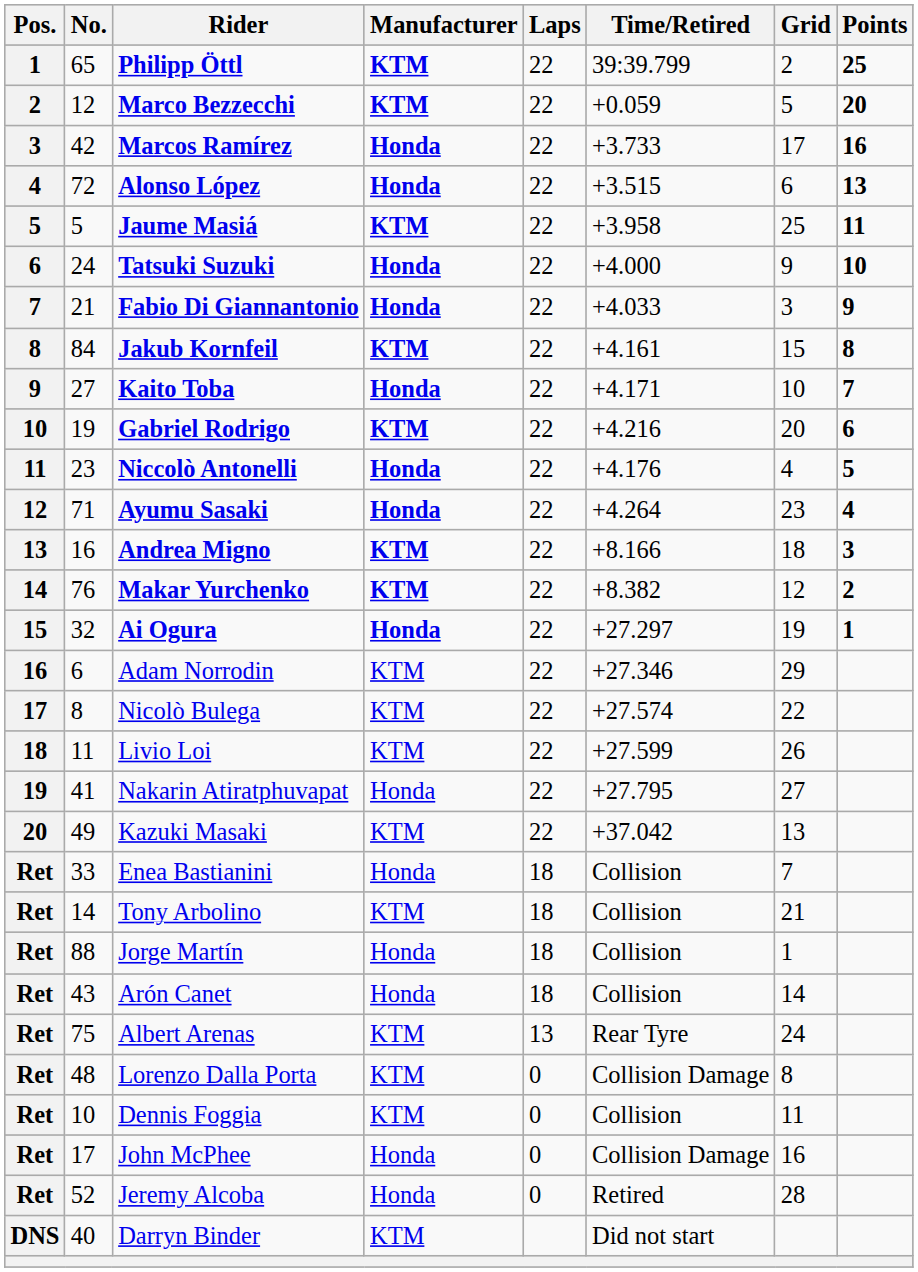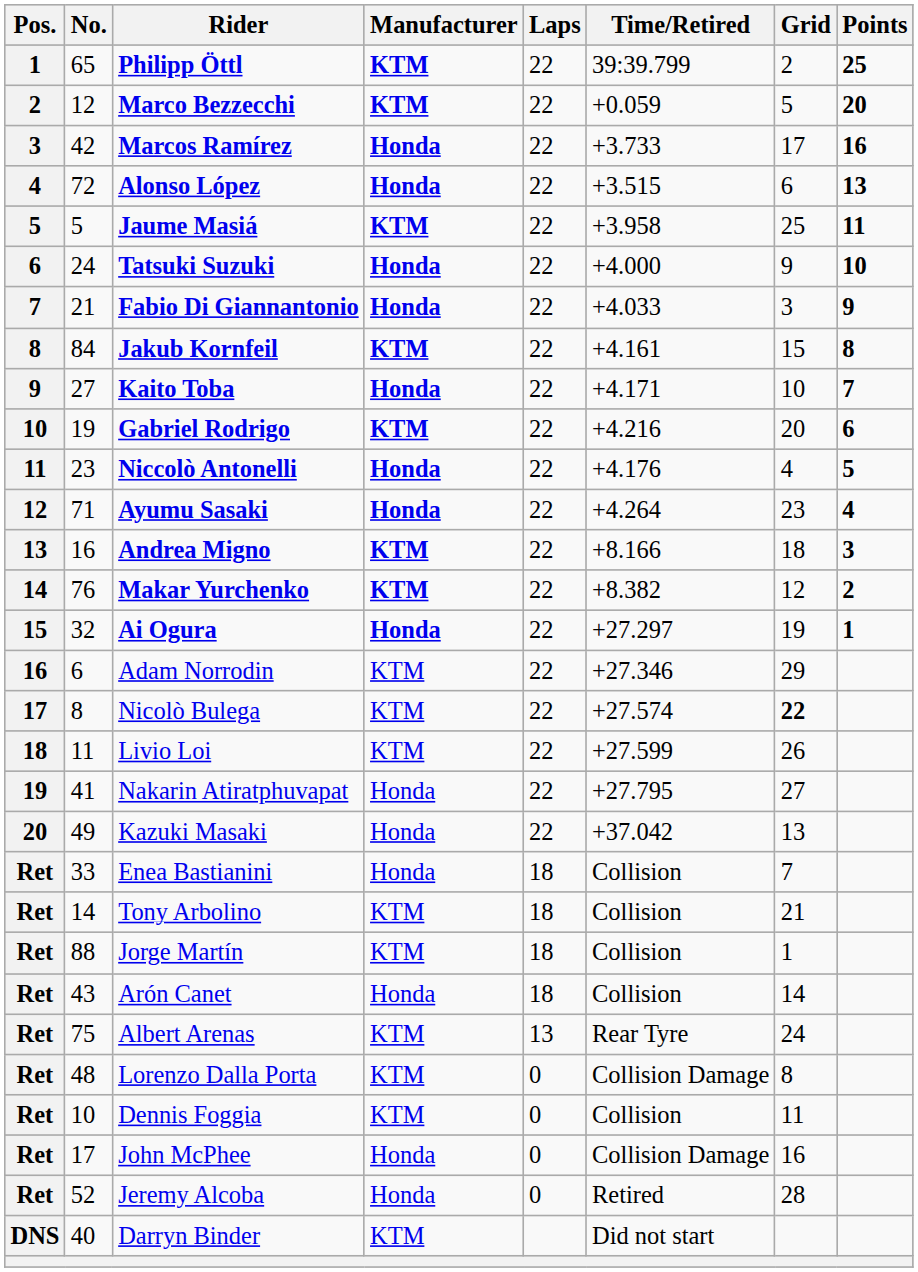Nicolò Bulega | Grid: normal -> bold
Kazuki Masaki | Manufacturer: KTM -> Honda
Jorge Martín | Manufacturer: Honda -> KTM
